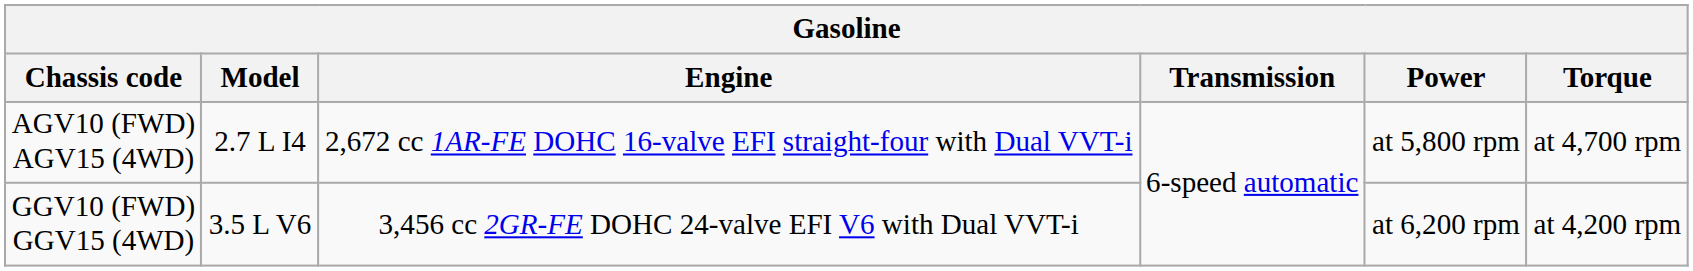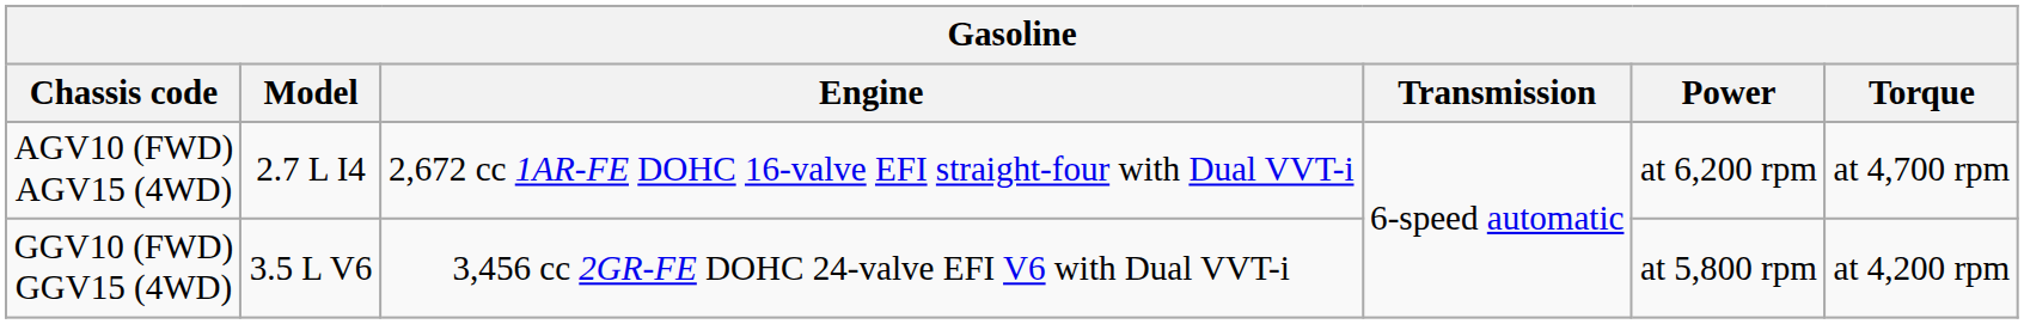AGV10 (FWD) AGV15 (4WD) | Power: at 5,800 rpm -> at 6,200 rpm
GGV10 (FWD) GGV15 (4WD) | Power: at 6,200 rpm -> at 5,800 rpm
